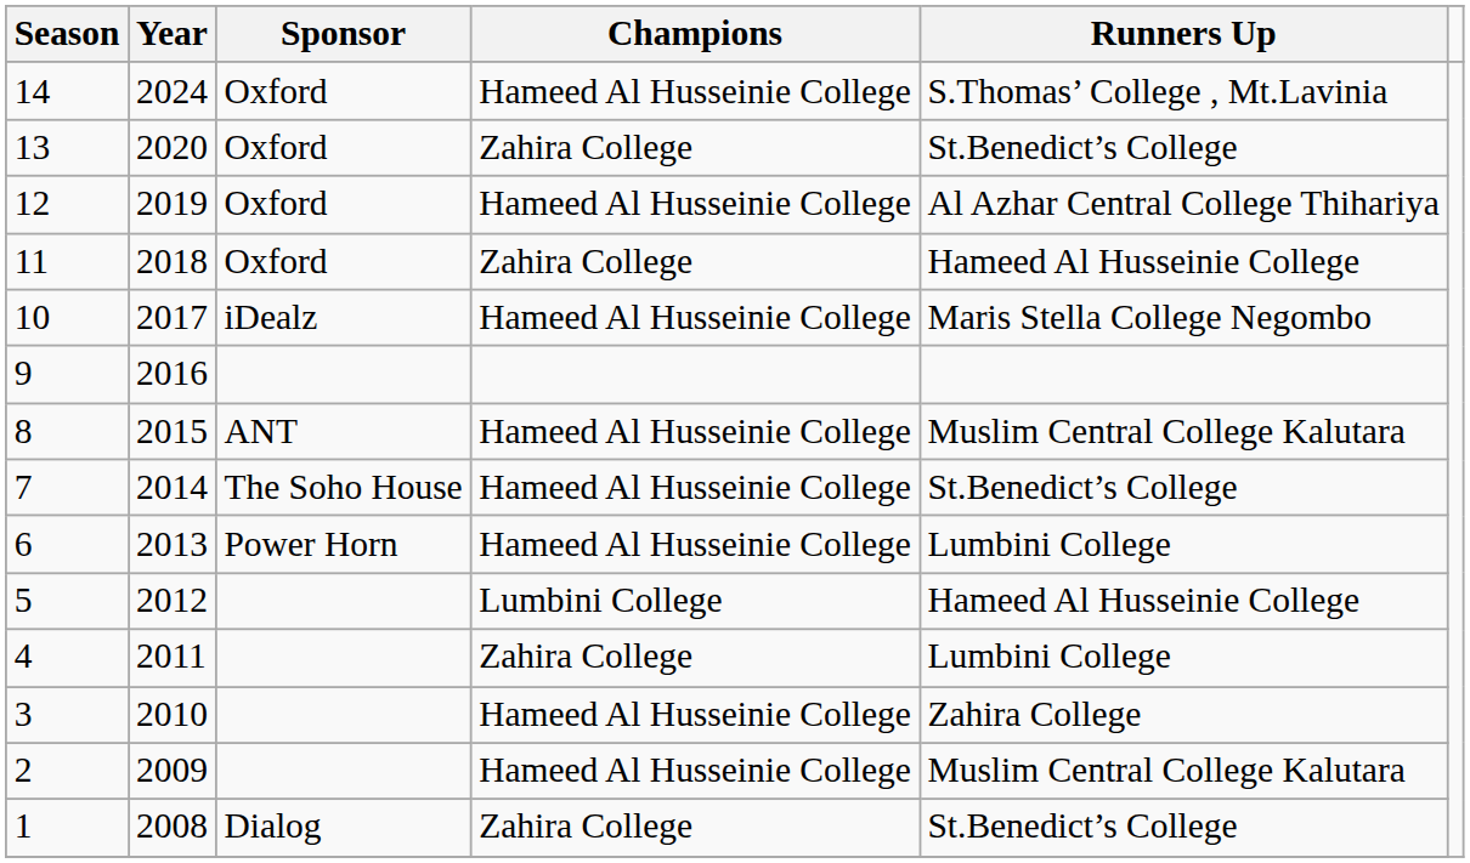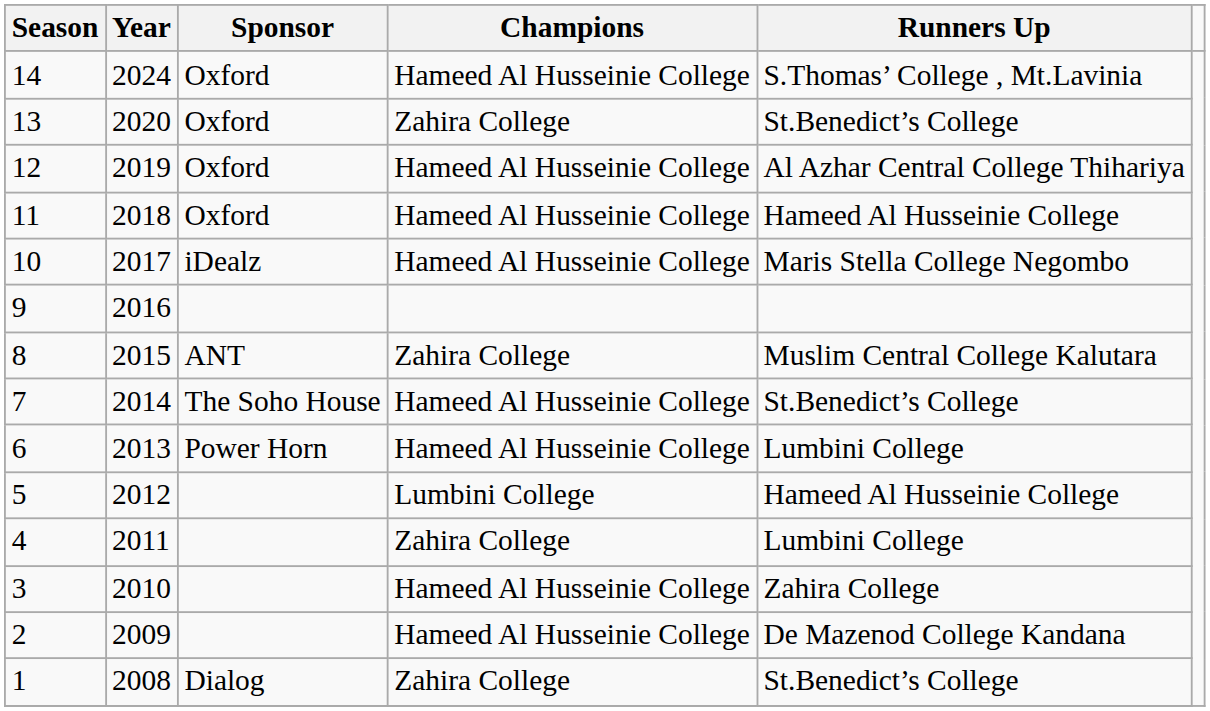11 | Champions: Zahira College -> Hameed Al Husseinie College
8 | Champions: Hameed Al Husseinie College -> Zahira College
2 | Runners Up: Muslim Central College Kalutara -> De Mazenod College Kandana
